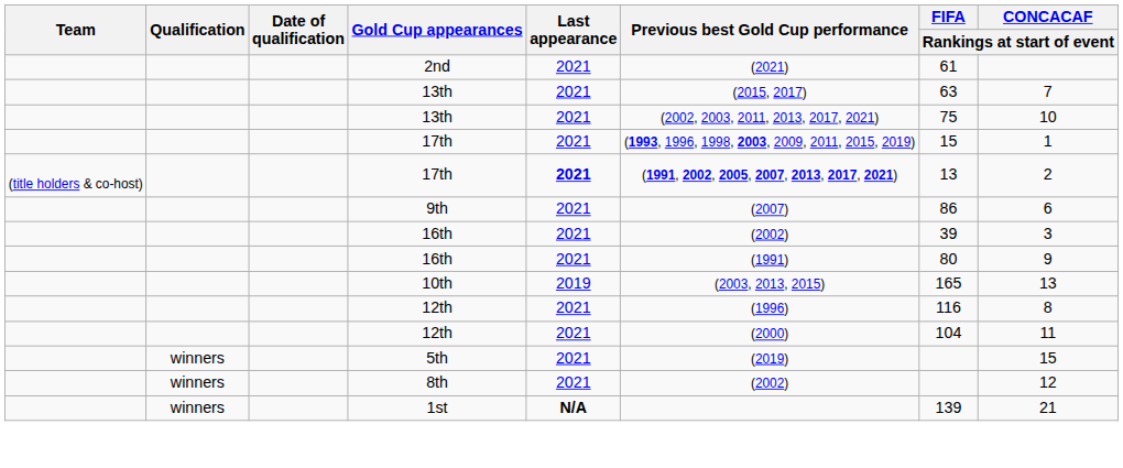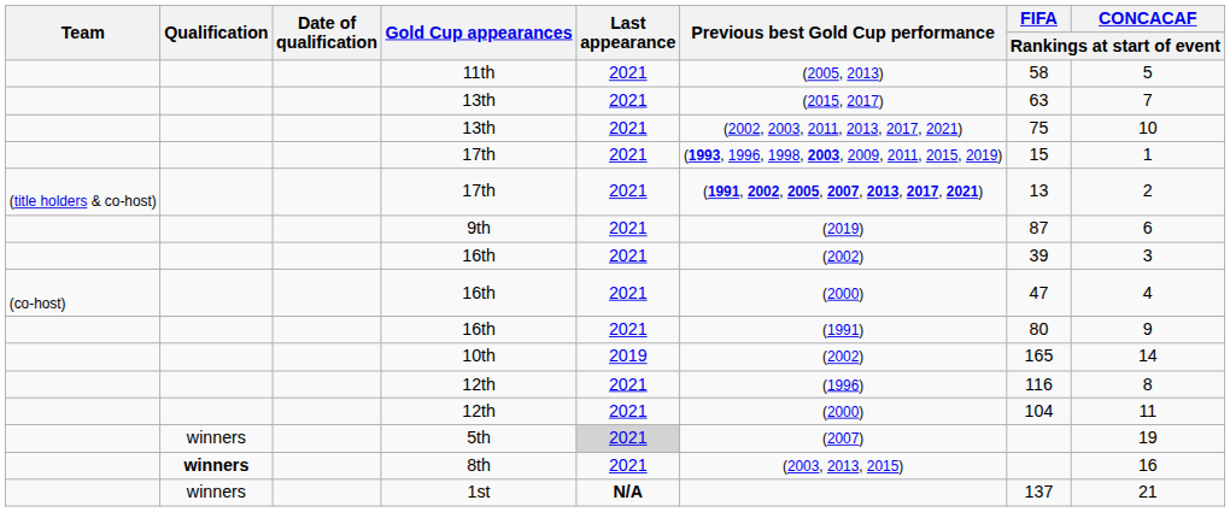- row: 2nd | 2021 | (2021) | 61
+ row: 11th | 2021 | (2005, 2013) | 58 | 5
(title holders & co-host) / 17th | Last appearance: bold -> normal
9th | Previous best Gold Cup performance: (2007) -> (2019)
9th | FIFA / Rankings at start of event: 86 -> 87
+ row: (co-host) | 16th | 2021 | (2000) | 47 | 4
10th | Previous best Gold Cup performance: (2003, 2013, 2015) -> (2002)
10th | CONCACAF / Rankings at start of event: 13 -> 14
5th | Last appearance: no background -> lightgrey background
5th | Previous best Gold Cup performance: (2019) -> (2007)
5th | CONCACAF / Rankings at start of event: 15 -> 19
8th | Qualification: normal -> bold
8th | Previous best Gold Cup performance: (2002) -> (2003, 2013, 2015)
8th | CONCACAF / Rankings at start of event: 12 -> 16
1st | FIFA / Rankings at start of event: 139 -> 137
